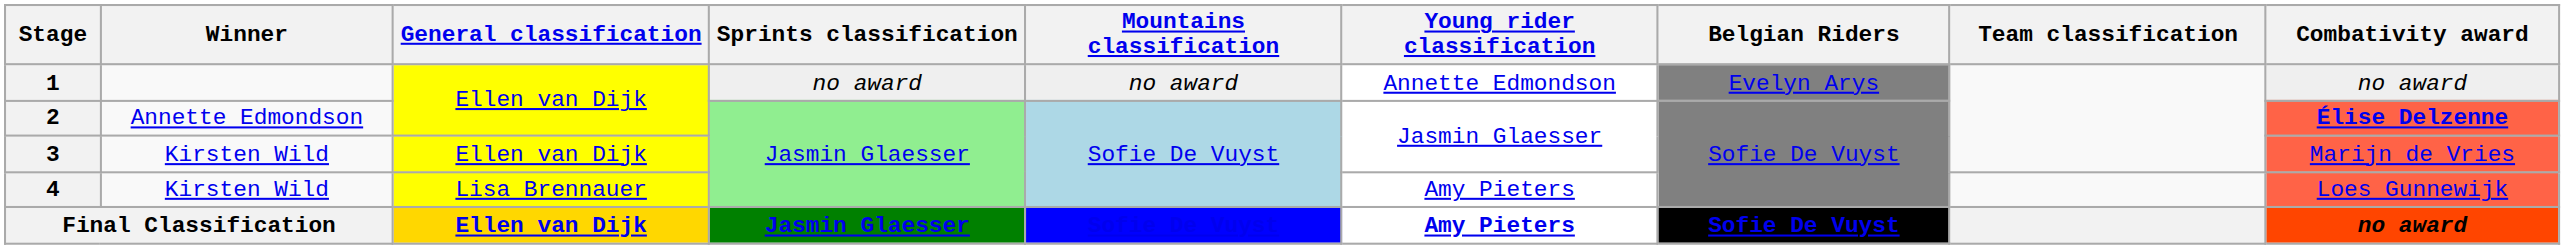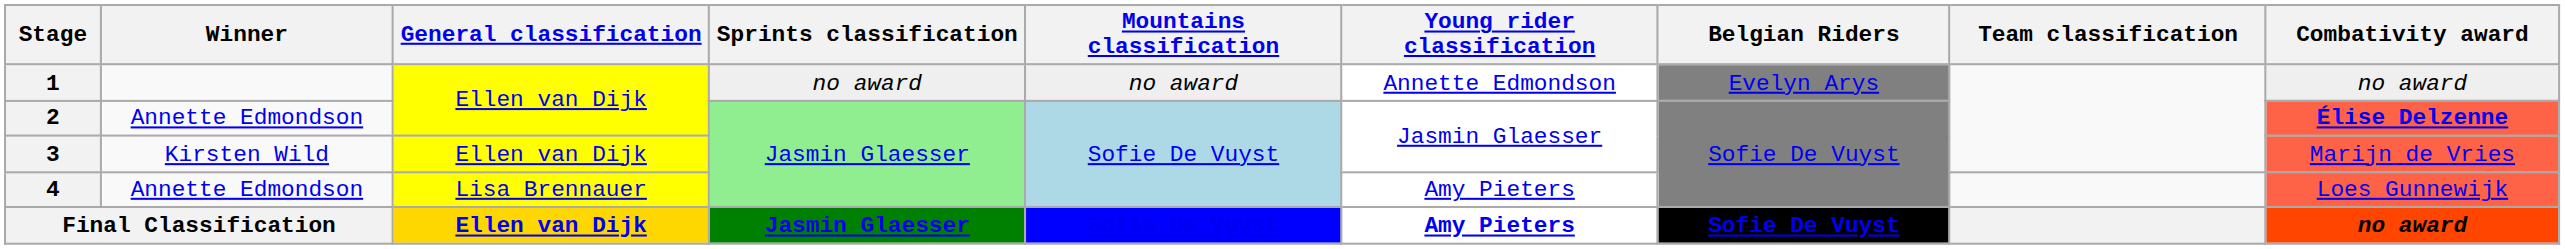4 | Winner: Kirsten Wild -> Annette Edmondson
